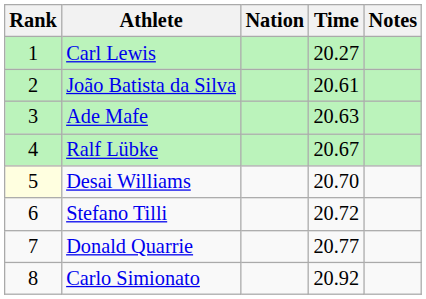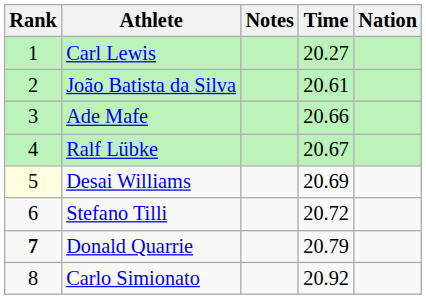columns swapped: Nation <-> Notes
Ade Mafe | Time: 20.63 -> 20.66
Desai Williams | Time: 20.70 -> 20.69
Donald Quarrie | Rank: normal -> bold
Donald Quarrie | Time: 20.77 -> 20.79
